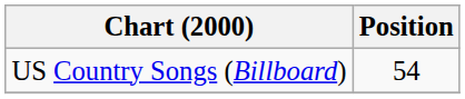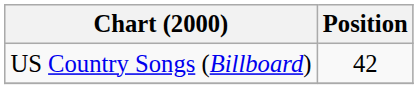US Country Songs (Billboard) | Position: 54 -> 42
